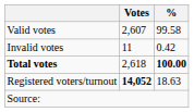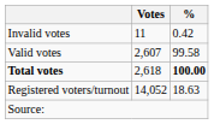rows swapped: Valid votes <-> Invalid votes
Registered voters/turnout | Votes: bold -> normal
